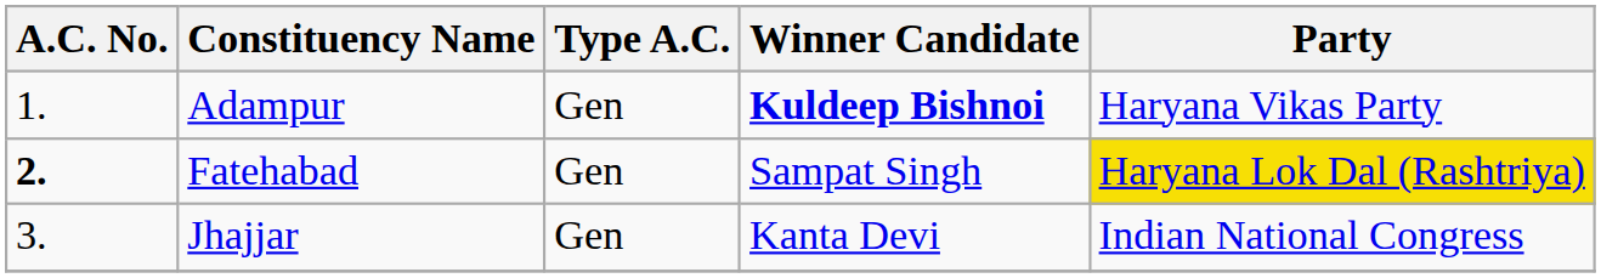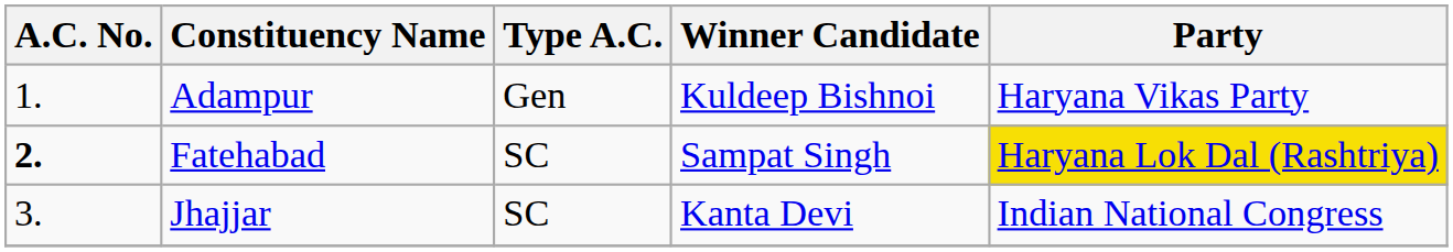Adampur | Winner Candidate: bold -> normal
Fatehabad | Type A.C.: Gen -> SC
Jhajjar | Type A.C.: Gen -> SC
